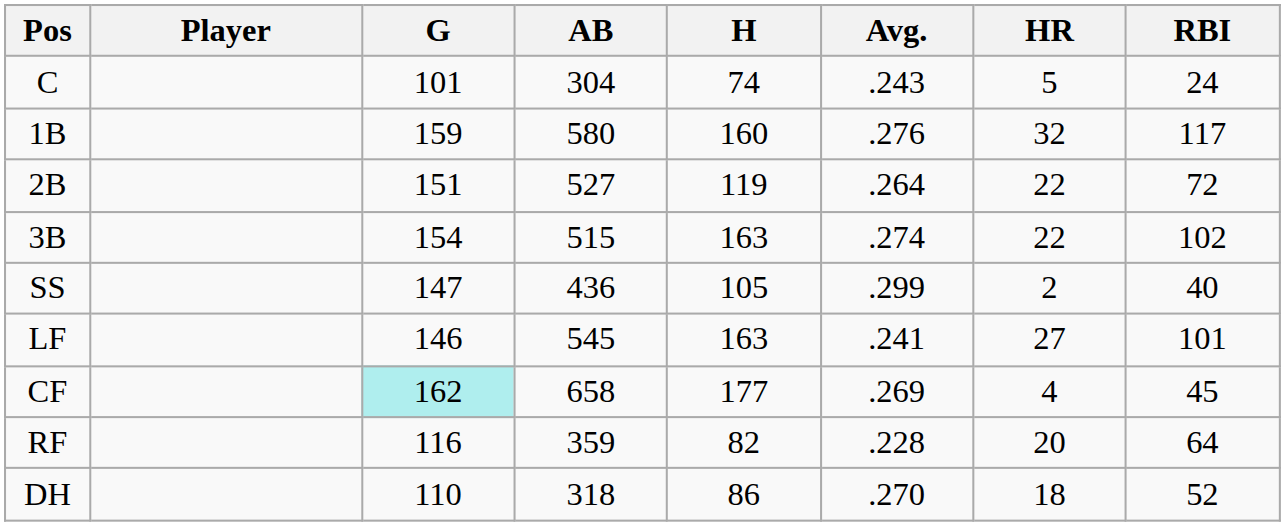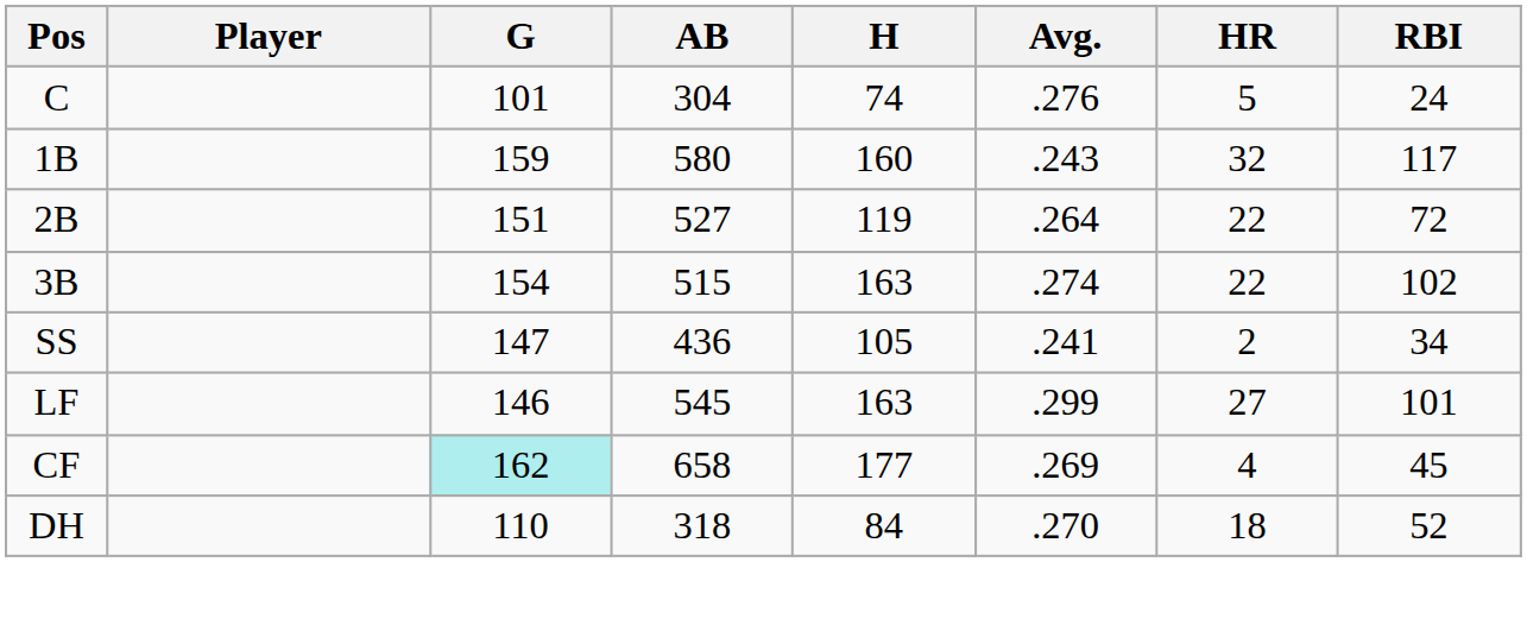C | Avg.: .243 -> .276
1B | Avg.: .276 -> .243
SS | Avg.: .299 -> .241
SS | RBI: 40 -> 34
LF | Avg.: .241 -> .299
- row: RF | 116 | 359 | 82 | .228 | 20 | 64
DH | H: 86 -> 84
